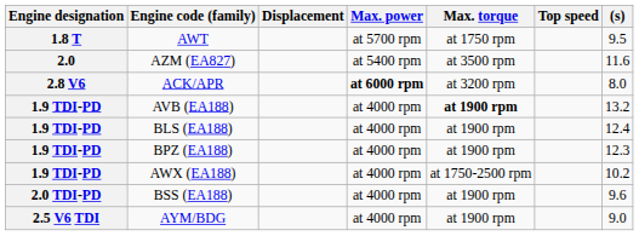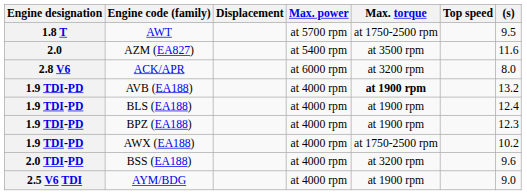AWT | Max. torque: at 1750 rpm -> at 1750-2500 rpm
ACK/APR | Max. power: bold -> normal
BSS (EA188) | Max. torque: at 1900 rpm -> at 3200 rpm
